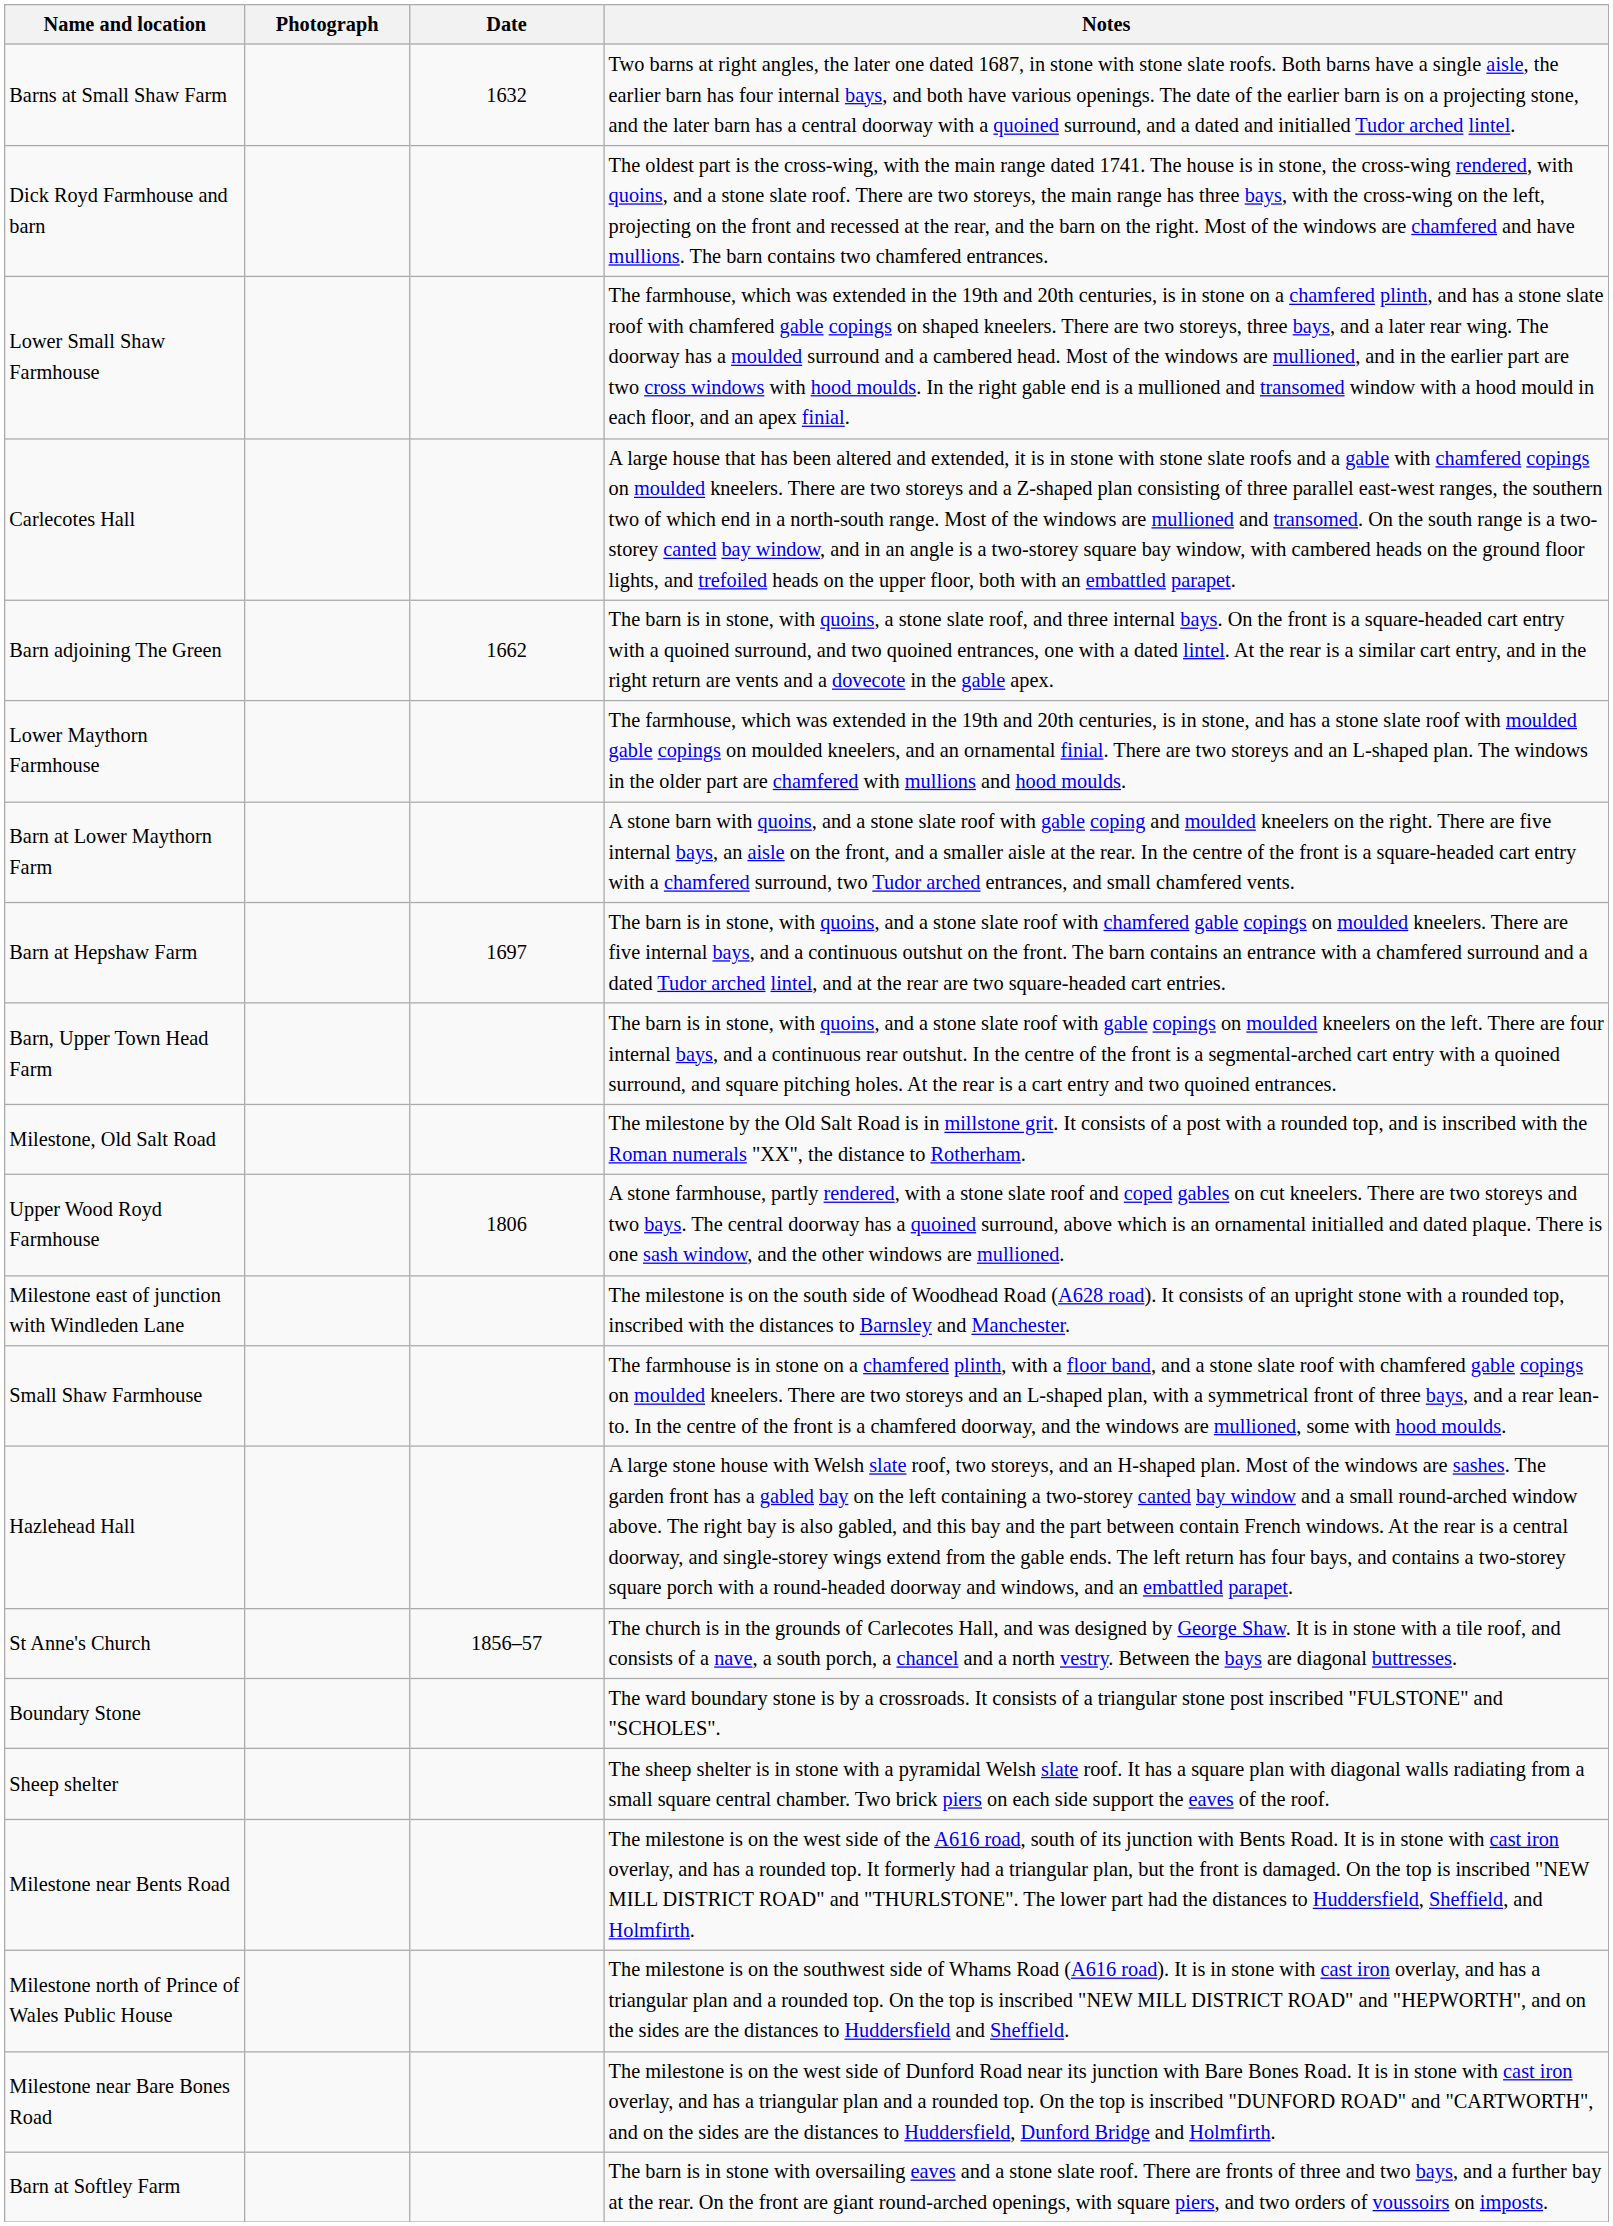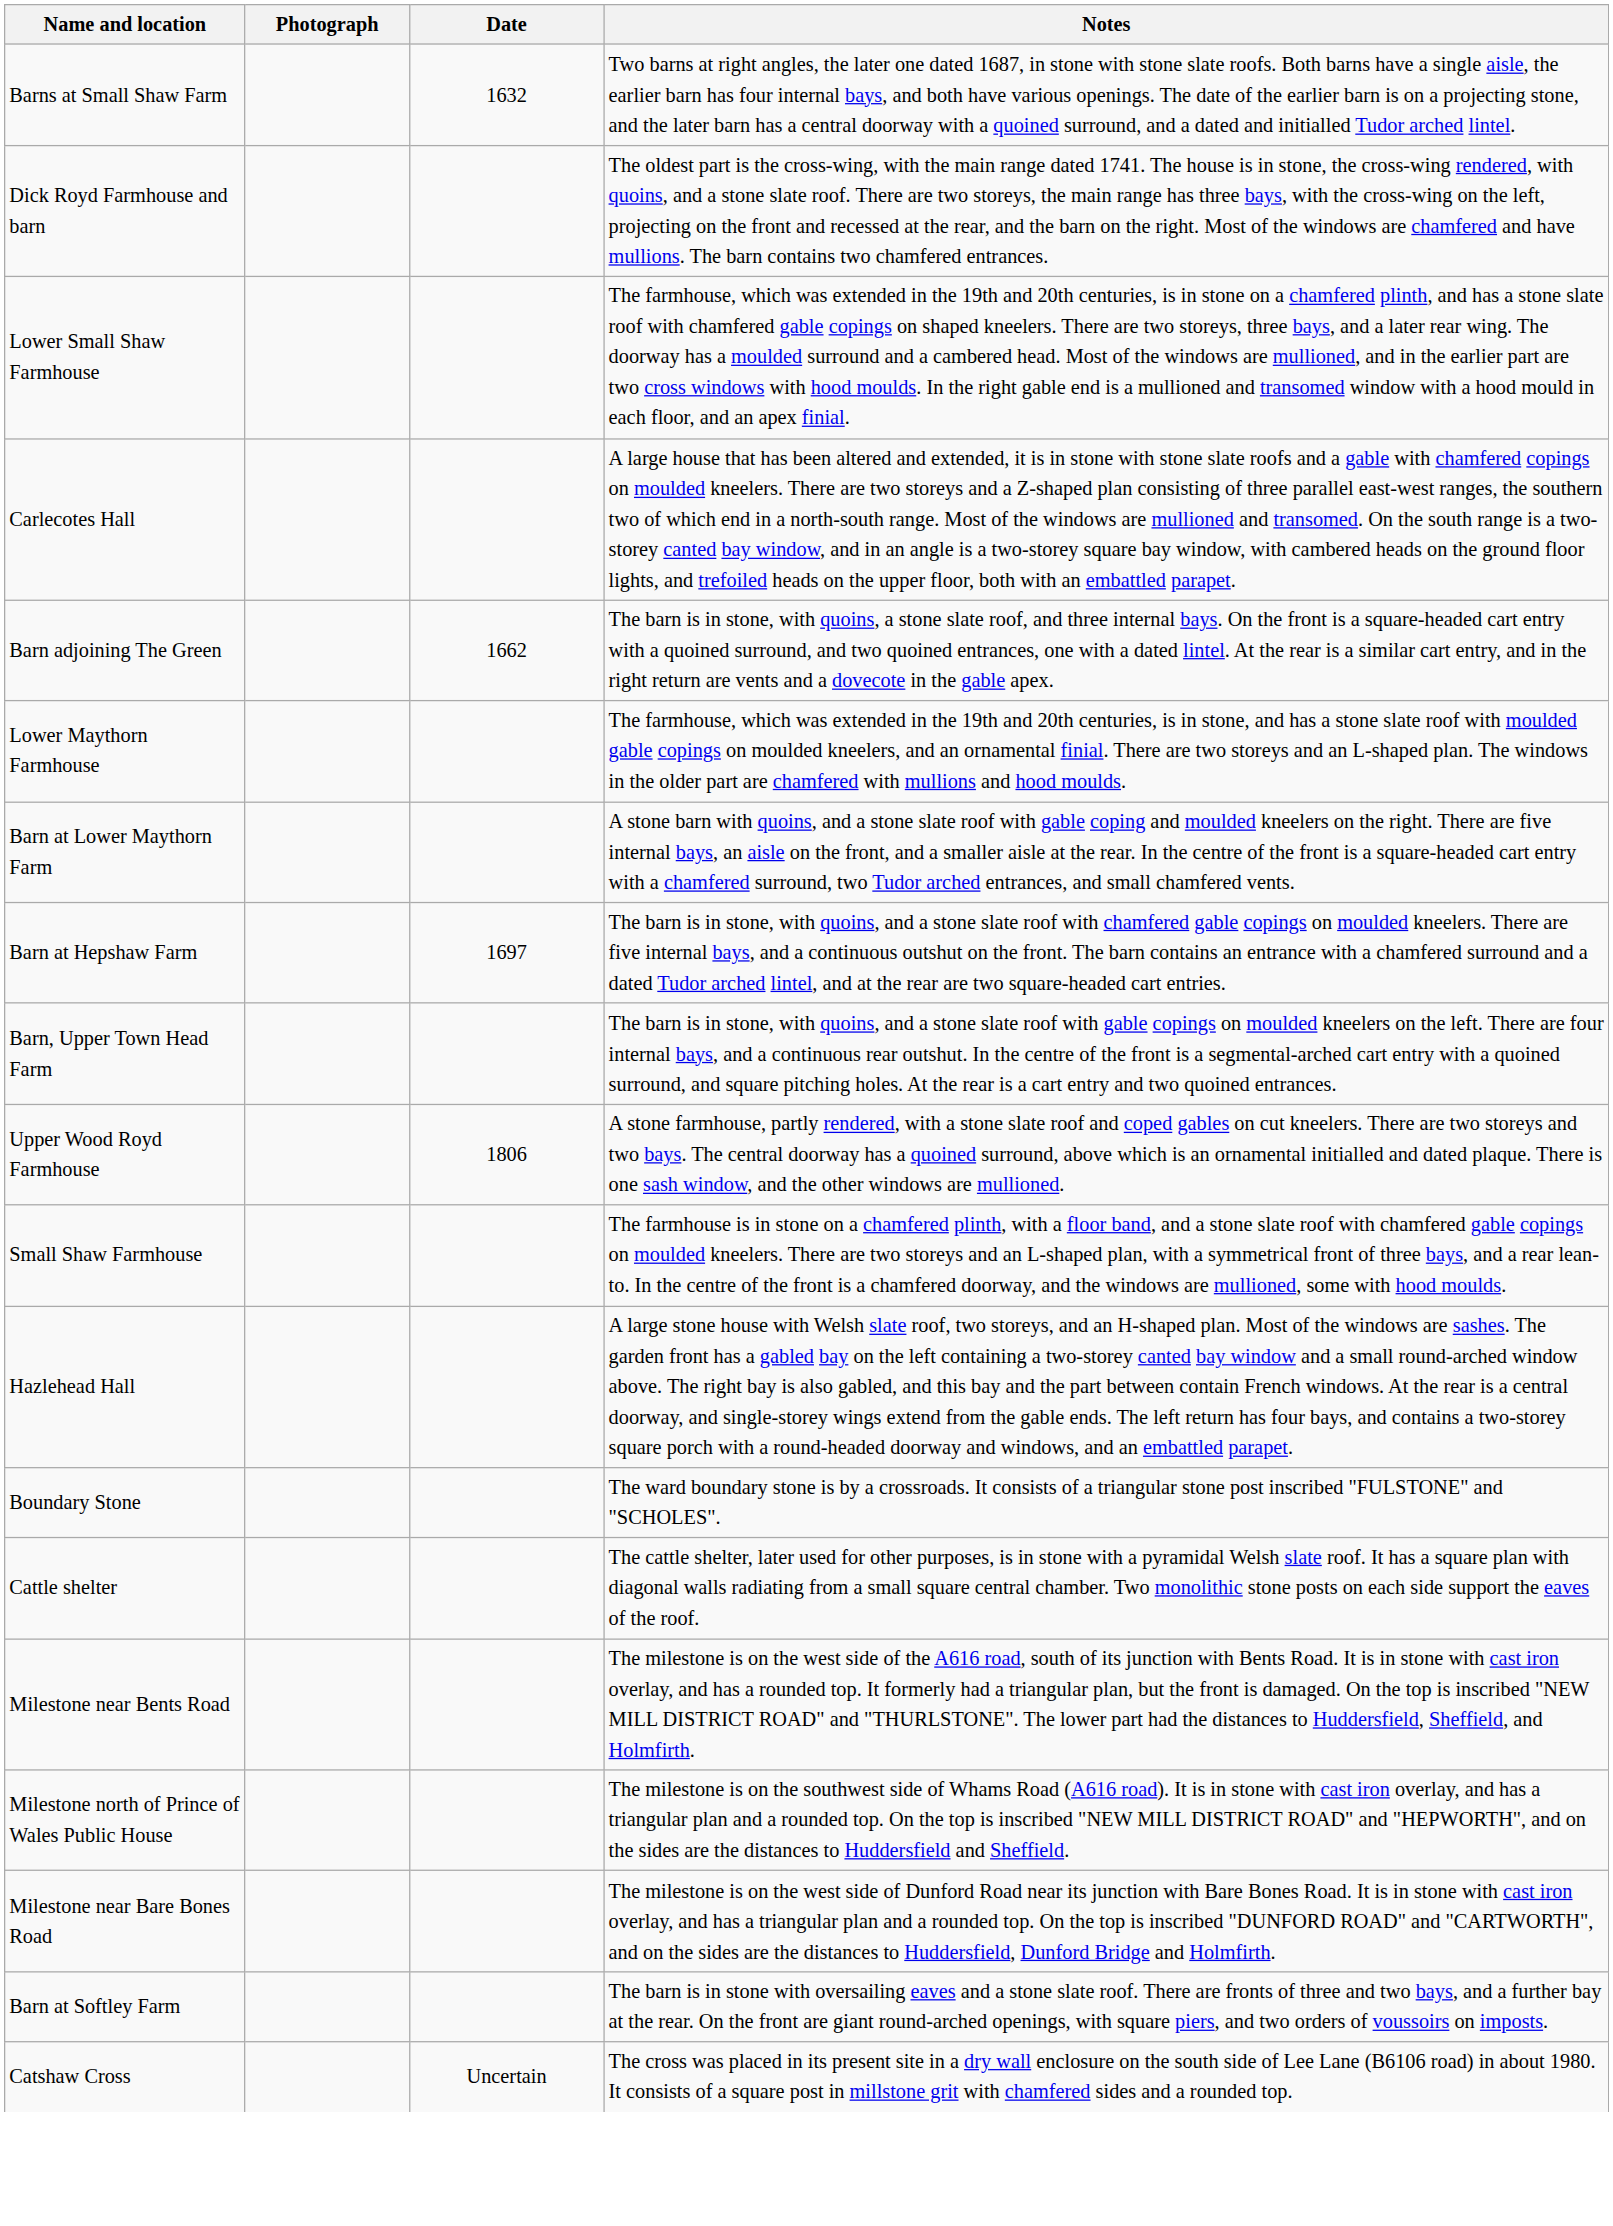- row: Milestone, Old Salt Road | The milestone by the Old Salt Road is in millstone grit. It consists of a post with a rounded top, and is inscribed with the Roman numerals "XX", the distance to Rotherham.
- row: Milestone east of junction with Windleden Lane | The milestone is on the south side of Woodhead Road (A628 road). It consists of an upright stone with a rounded top, inscribed with the distances to Barnsley and Manchester.
- row: St Anne's Church | 1856–57 | The church is in the grounds of Carlecotes Hall, and was designed by George Shaw. It is in stone with a tile roof, and consists of a nave, a south porch, a chancel and a north vestry. Between the bays are diagonal buttresses.
+ row: Cattle shelter | The cattle shelter, later used for other purposes, is in stone with a pyramidal Welsh slate roof. It has a square plan with diagonal walls radiating from a small square central chamber. Two monolithic stone posts on each side support the eaves of the roof.
- row: Sheep shelter | The sheep shelter is in stone with a pyramidal Welsh slate roof. It has a square plan with diagonal walls radiating from a small square central chamber. Two brick piers on each side support the eaves of the roof.
+ row: Catshaw Cross | Uncertain | The cross was placed in its present site in a dry wall enclosure on the south side of Lee Lane (B6106 road) in about 1980. It consists of a square post in millstone grit with chamfered sides and a rounded top.
